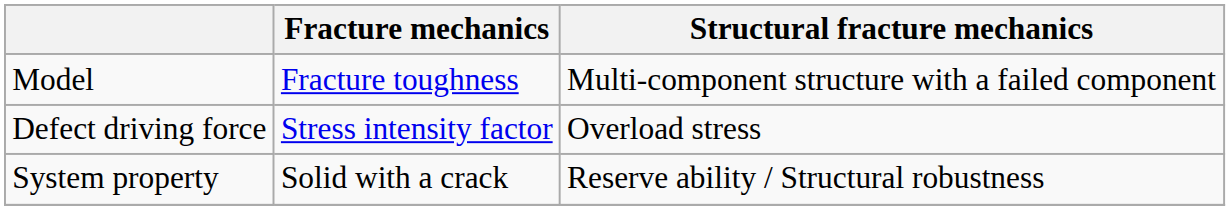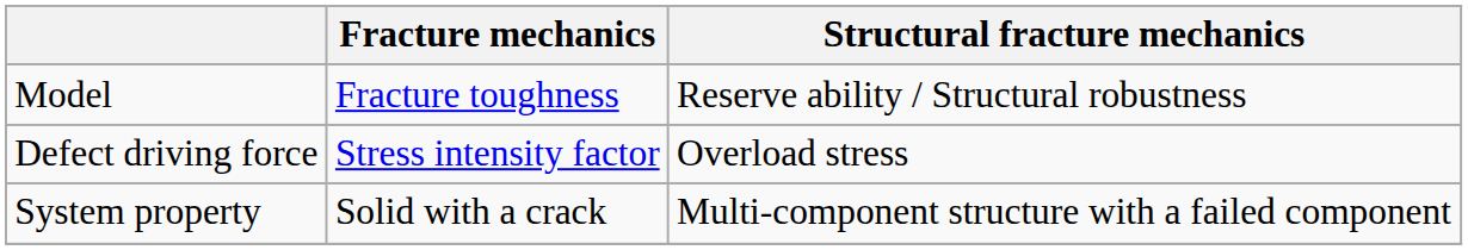Model | Structural fracture mechanics: Multi-component structure with a failed component -> Reserve ability / Structural robustness
System property | Structural fracture mechanics: Reserve ability / Structural robustness -> Multi-component structure with a failed component
